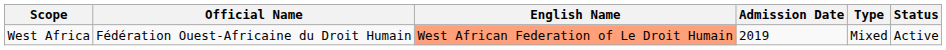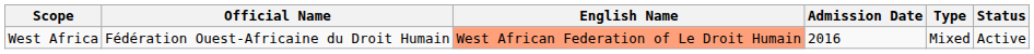West Africa | Admission Date: 2019 -> 2016
